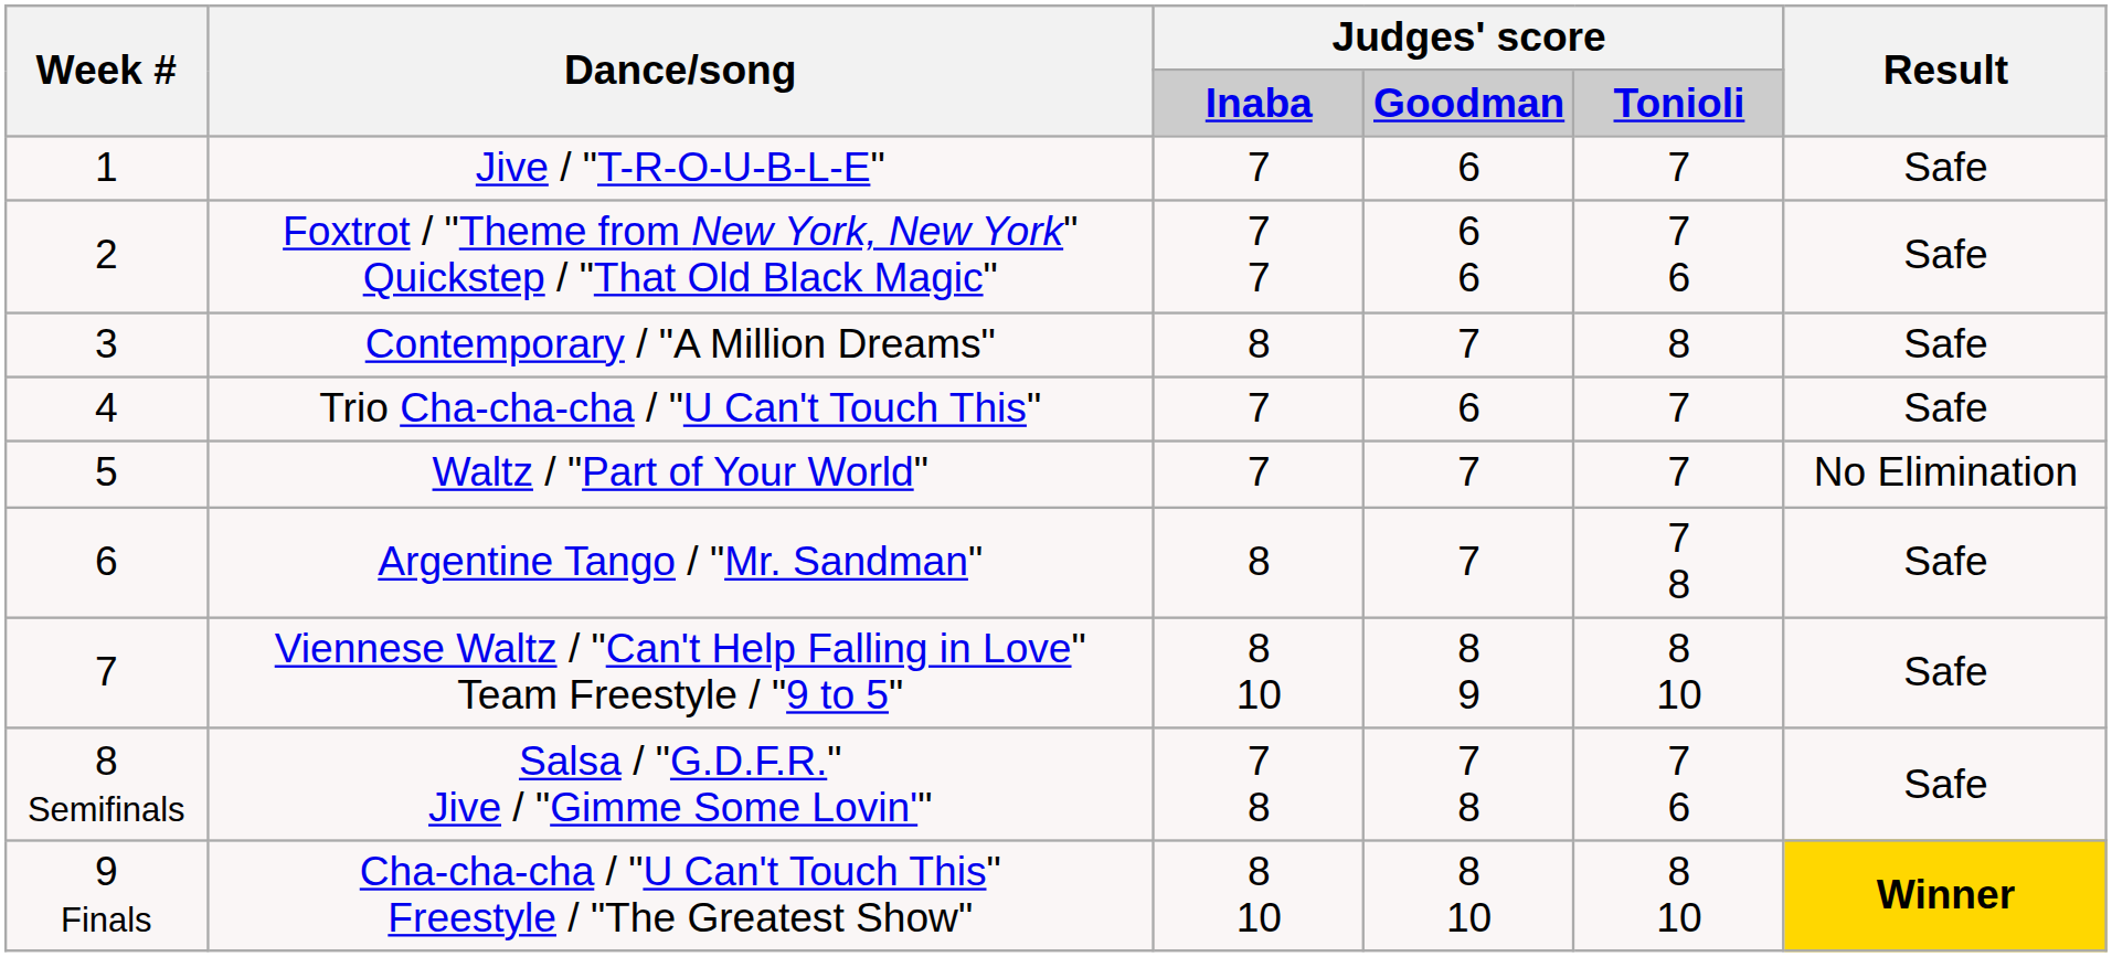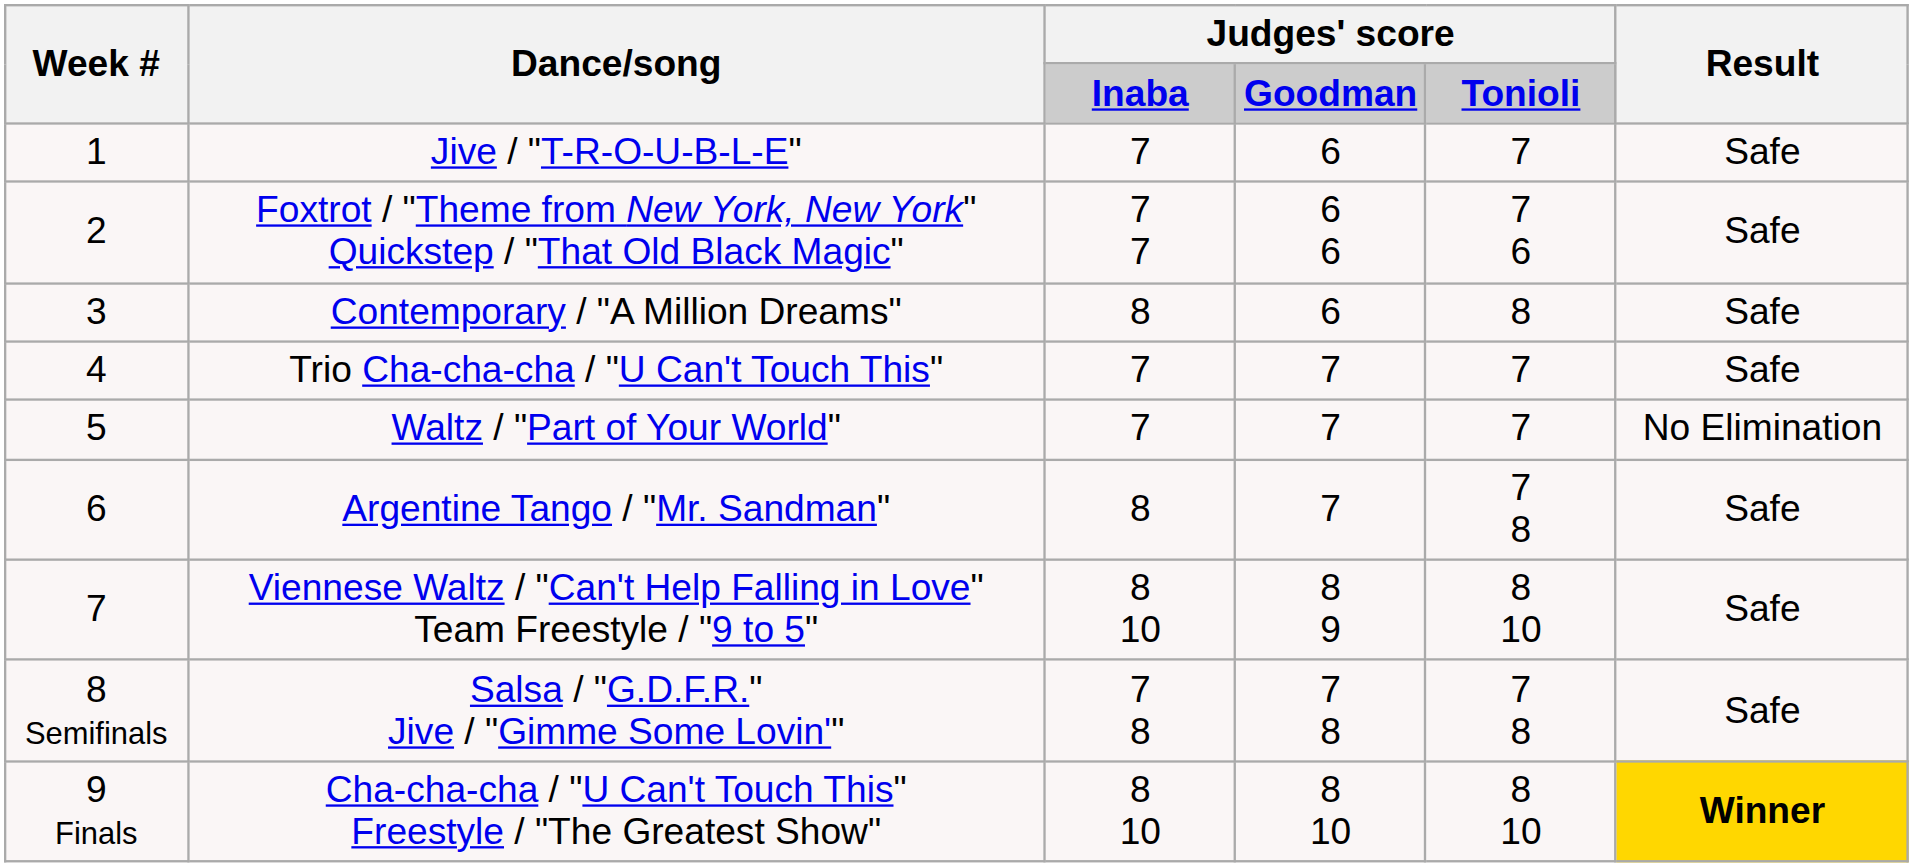Contemporary / "A Million Dreams" | column 4: 7 -> 6
Trio Cha-cha-cha / "U Can't Touch This" | column 4: 6 -> 7
Salsa / "G.D.F.R." Jive / "Gimme Some Lovin'" | column 5: 7 6 -> 7 8
